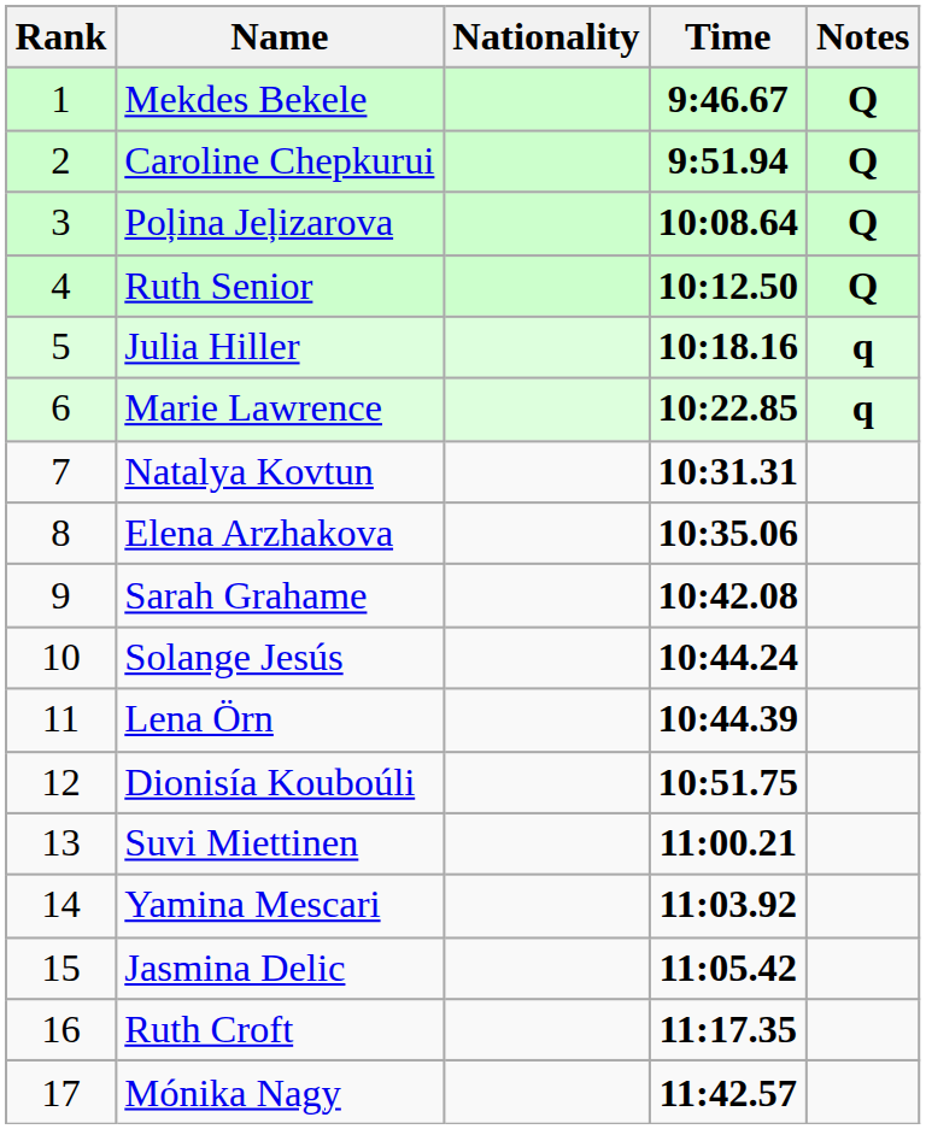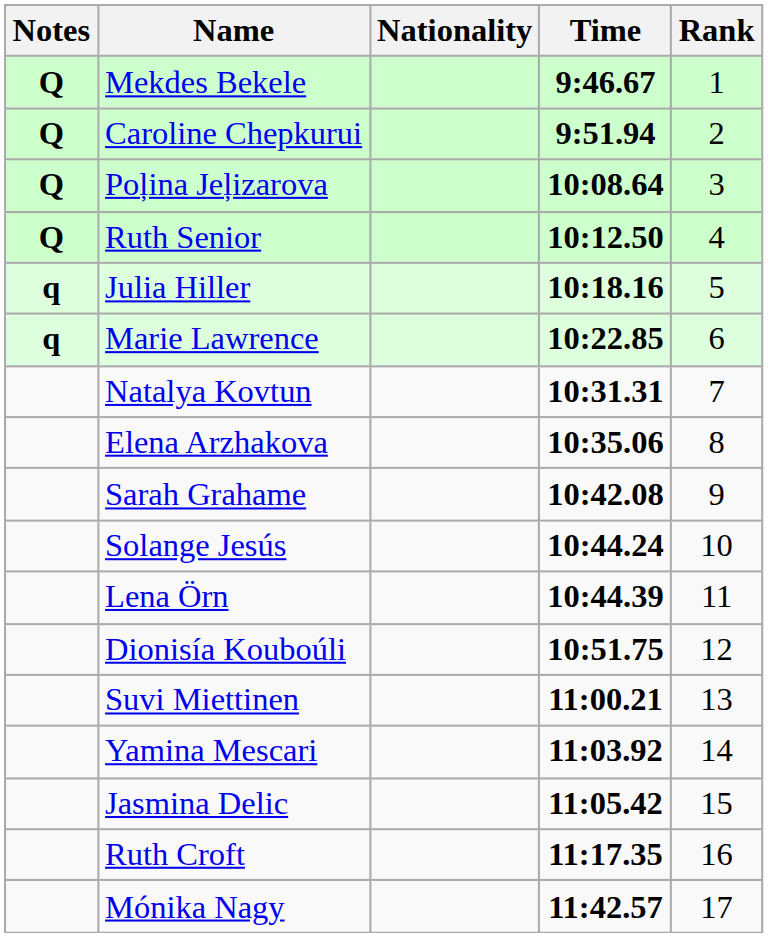columns swapped: Rank <-> Notes
